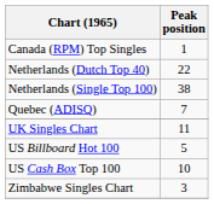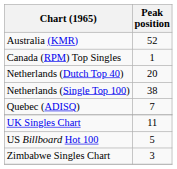+ row: Australia (KMR) | 52
Netherlands (Dutch Top 40) | Peak position: 22 -> 20
- row: US Cash Box Top 100 | 10
